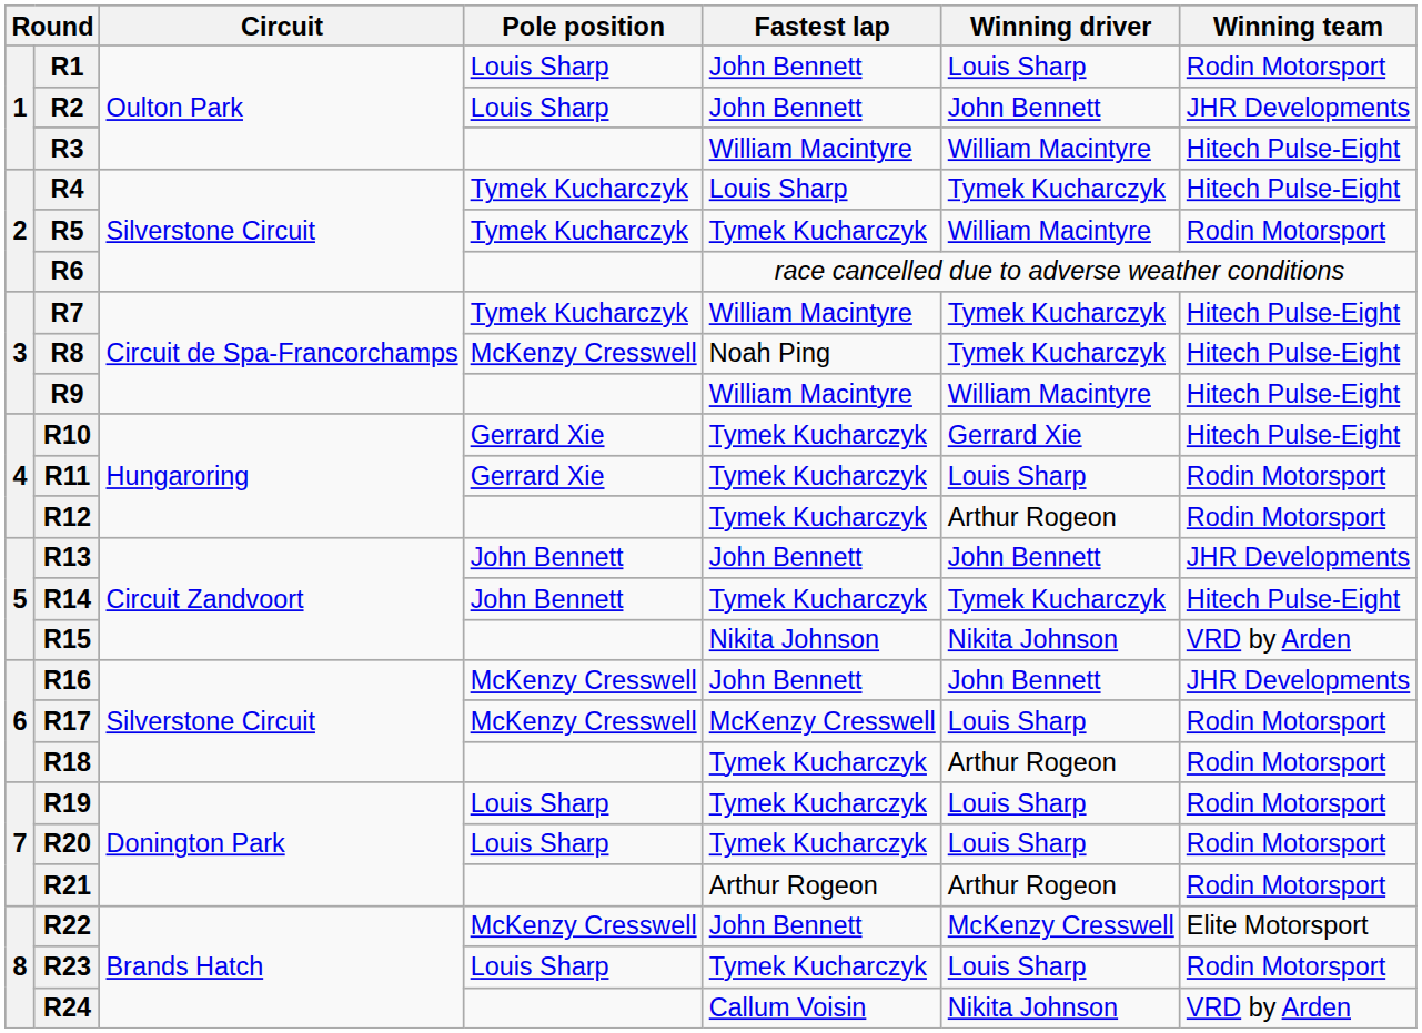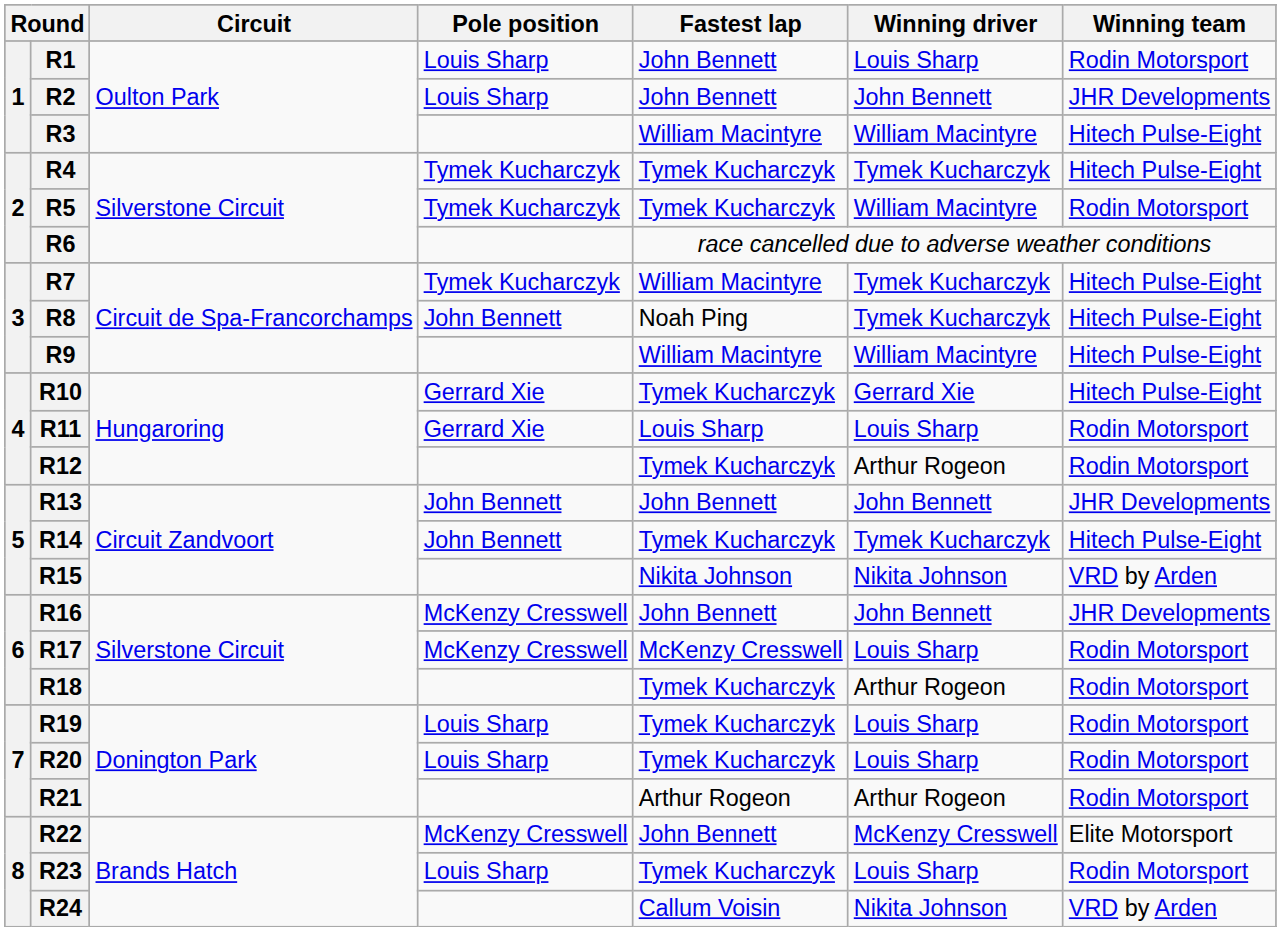R4 | Fastest lap: Louis Sharp -> Tymek Kucharczyk
R8 | Pole position: McKenzy Cresswell -> John Bennett
R11 | Fastest lap: Tymek Kucharczyk -> Louis Sharp
